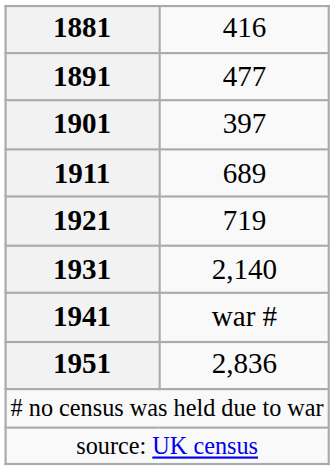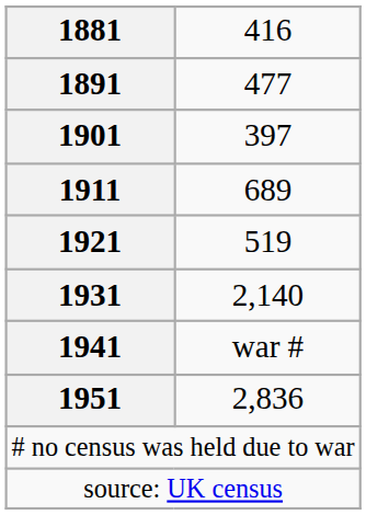1921 | column 2: 719 -> 519
